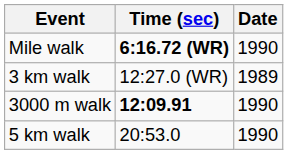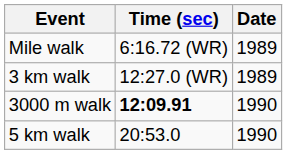Mile walk | Time (sec): bold -> normal
Mile walk | Date: 1990 -> 1989
